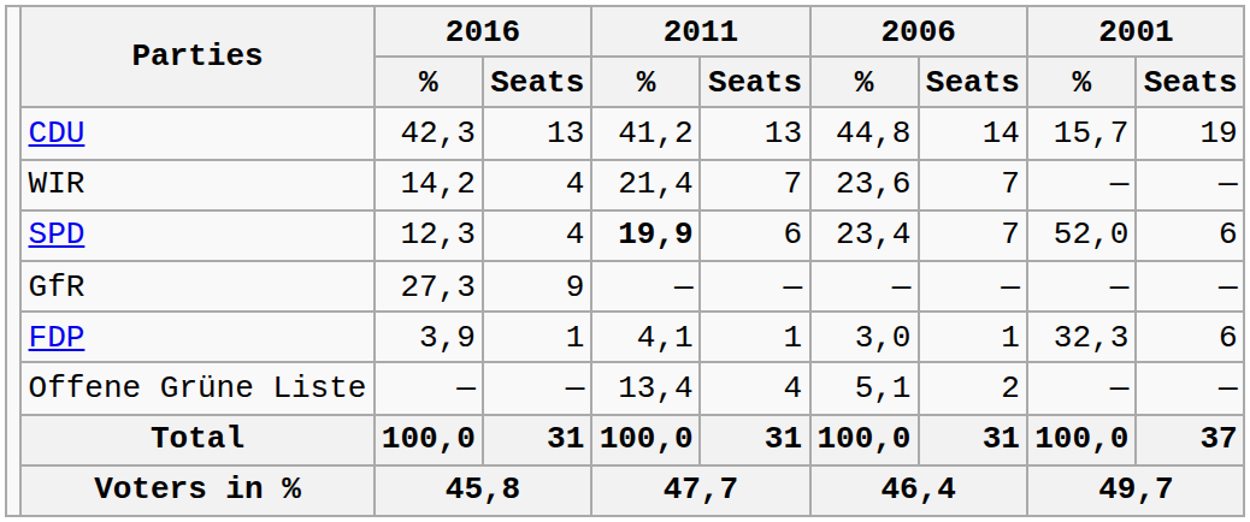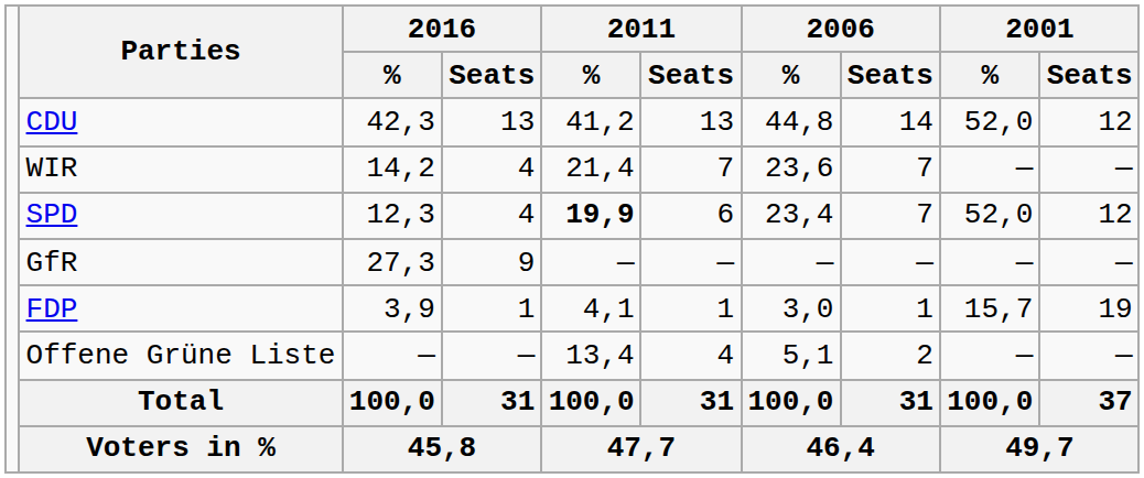CDU | 2001 / %: 15,7 -> 52,0
CDU | 2001 / Seats: 19 -> 12
SPD | 2001 / Seats: 6 -> 12
FDP | 2001 / %: 32,3 -> 15,7
FDP | 2001 / Seats: 6 -> 19
